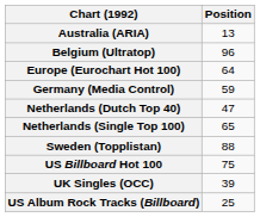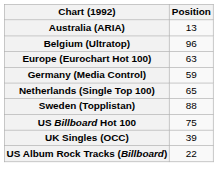Europe (Eurochart Hot 100) | Position: 64 -> 63
- row: Netherlands (Dutch Top 40) | 47
US Album Rock Tracks (Billboard) | Position: 25 -> 22
